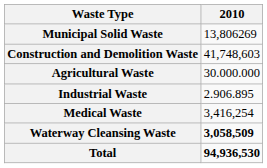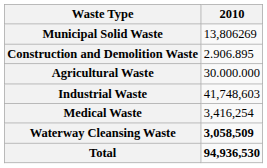Construction and Demolition Waste | 2010: 41,748,603 -> 2.906.895
Industrial Waste | 2010: 2.906.895 -> 41,748,603
